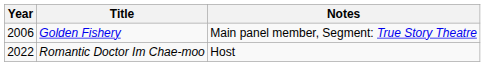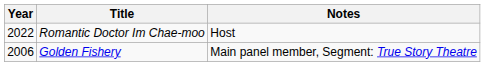rows swapped: Golden Fishery <-> Romantic Doctor Im Chae-moo
